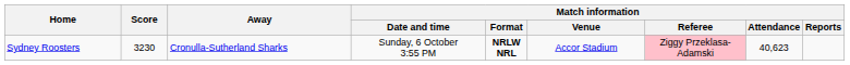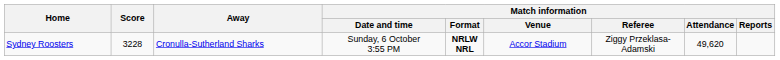Sydney Roosters | Score: 3230 -> 3228
Sydney Roosters | Match information / Referee: pink background -> no background
Sydney Roosters | Match information / Attendance: 40,623 -> 49,620
